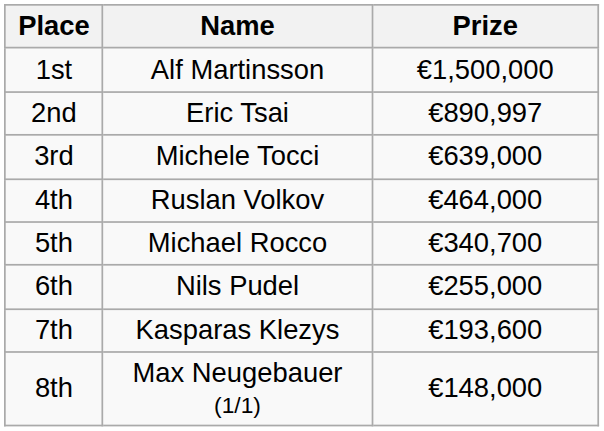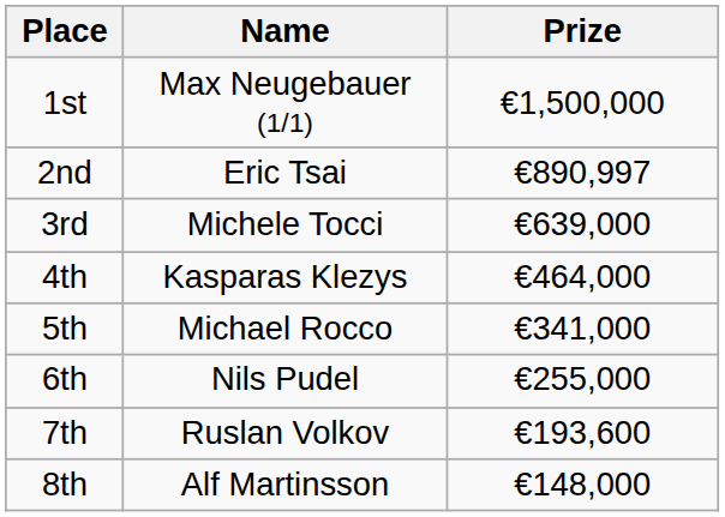1st | Name: Alf Martinsson -> Max Neugebauer (1/1)
4th | Name: Ruslan Volkov -> Kasparas Klezys
5th | Prize: €340,700 -> €341,000
7th | Name: Kasparas Klezys -> Ruslan Volkov
8th | Name: Max Neugebauer (1/1) -> Alf Martinsson
